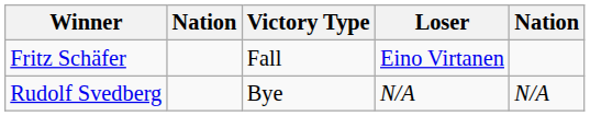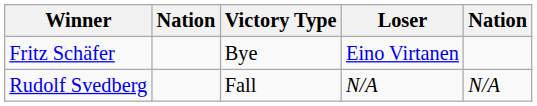Fritz Schäfer | Victory Type: Fall -> Bye
Rudolf Svedberg | Victory Type: Bye -> Fall
